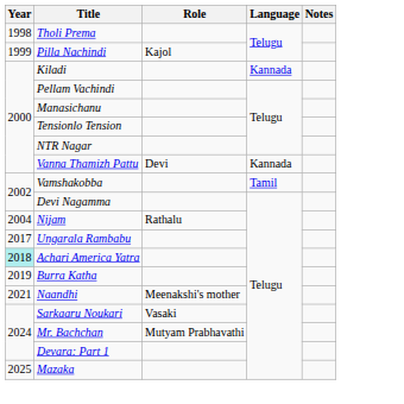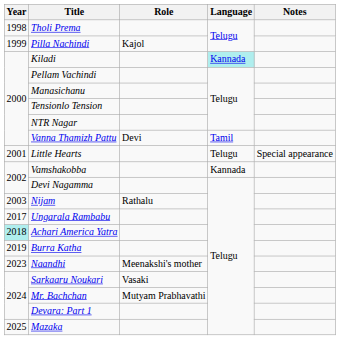Kiladi | Language: no background -> paleturquoise background
Vanna Thamizh Pattu | Language: Kannada -> Tamil
+ row: 2001 | Little Hearts | Telugu | Special appearance
Vamshakobba | Language: Tamil -> Kannada
Nijam | Year: 2004 -> 2003
Naandhi | Year: 2021 -> 2023
